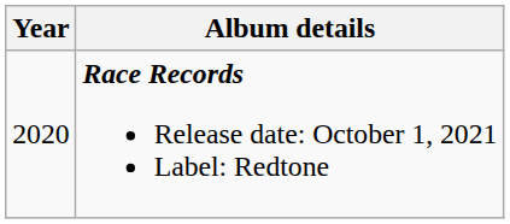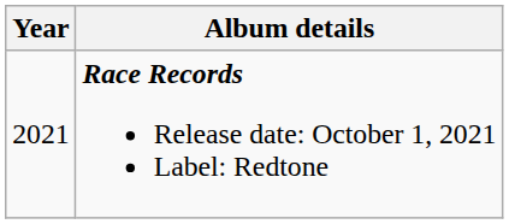Race Records Release date: October 1, 2021 Label: Redtone | Year: 2020 -> 2021
